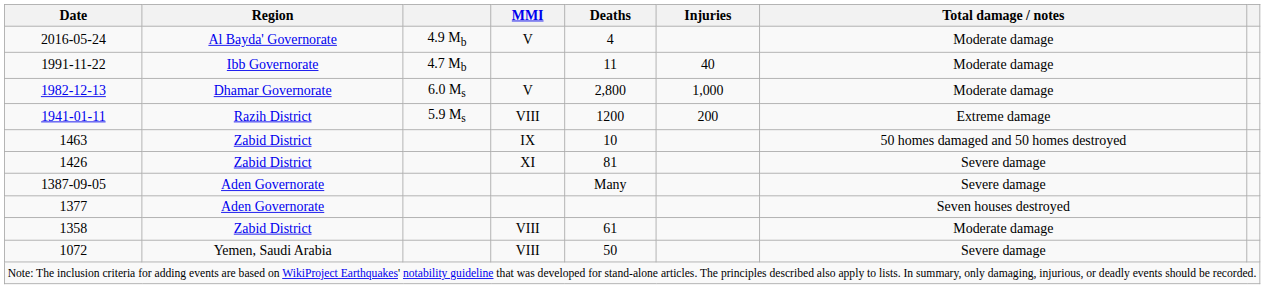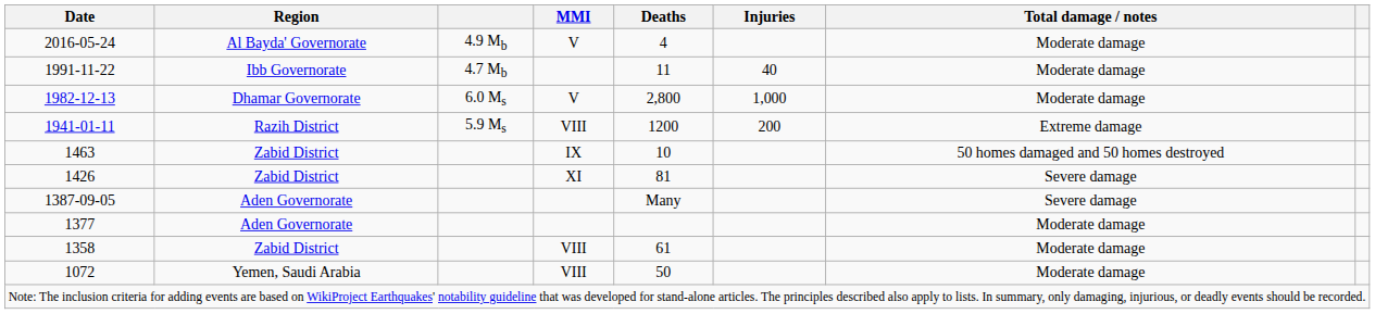1377 | Total damage / notes: Seven houses destroyed -> Moderate damage
1072 | Total damage / notes: Severe damage -> Moderate damage
